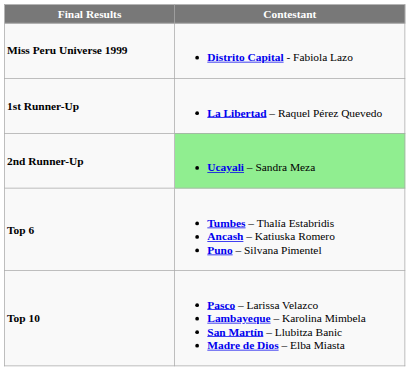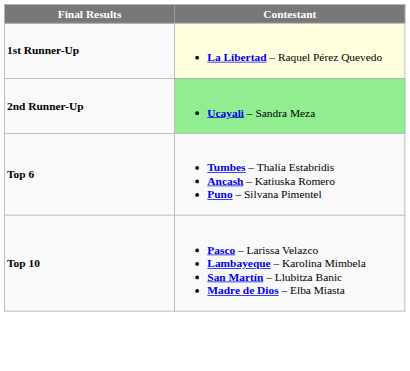- row: Miss Peru Universe 1999 | Distrito Capital - Fabiola Lazo
1st Runner-Up | Contestant: no background -> lightyellow background
